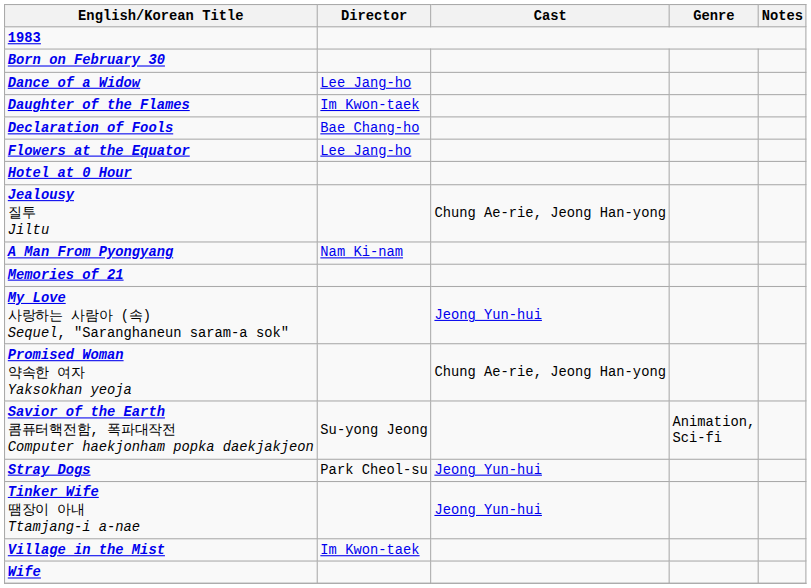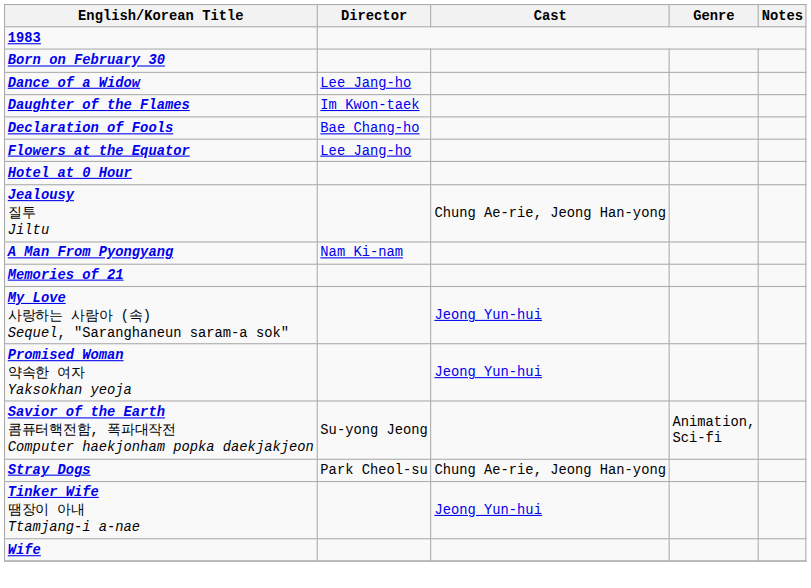Promised Woman 약속한 여자 Yaksokhan yeoja | Cast: Chung Ae-rie, Jeong Han-yong -> Jeong Yun-hui
Stray Dogs | Cast: Jeong Yun-hui -> Chung Ae-rie, Jeong Han-yong
- row: Village in the Mist | Im Kwon-taek
